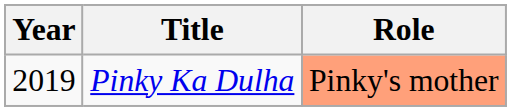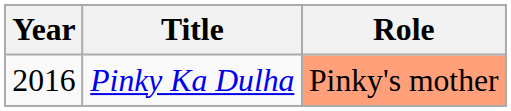Pinky Ka Dulha | Year: 2019 -> 2016
